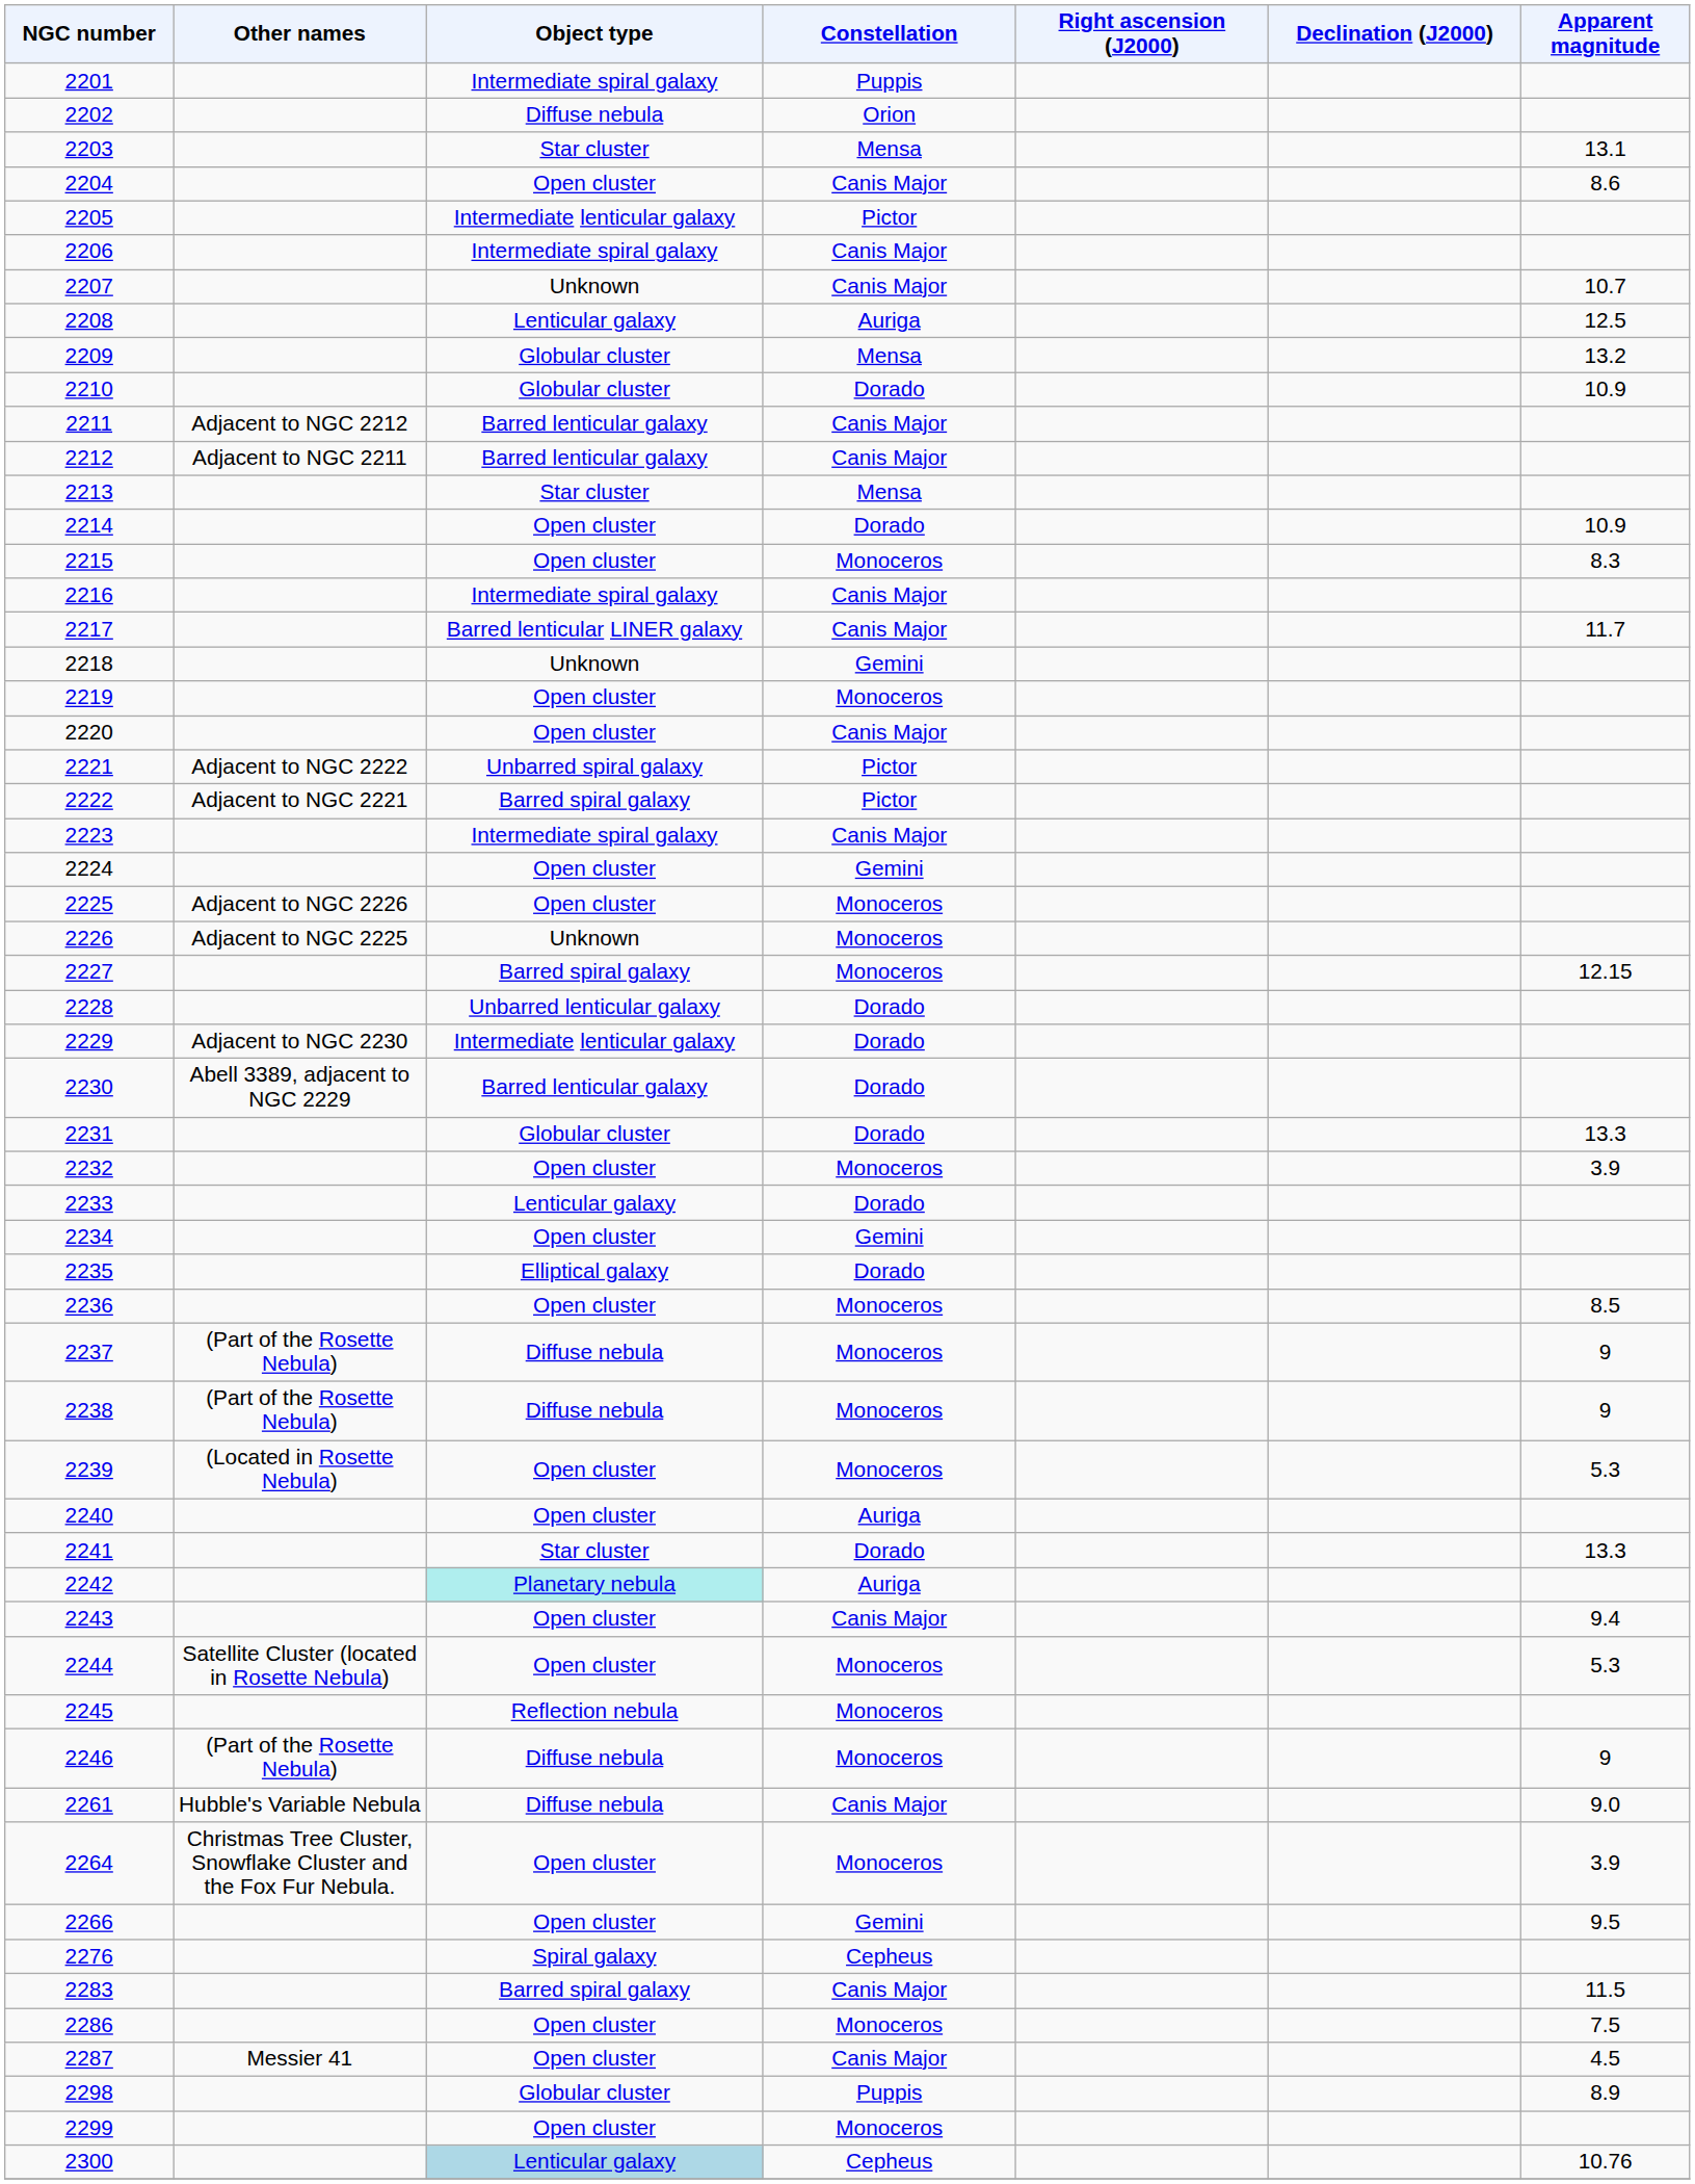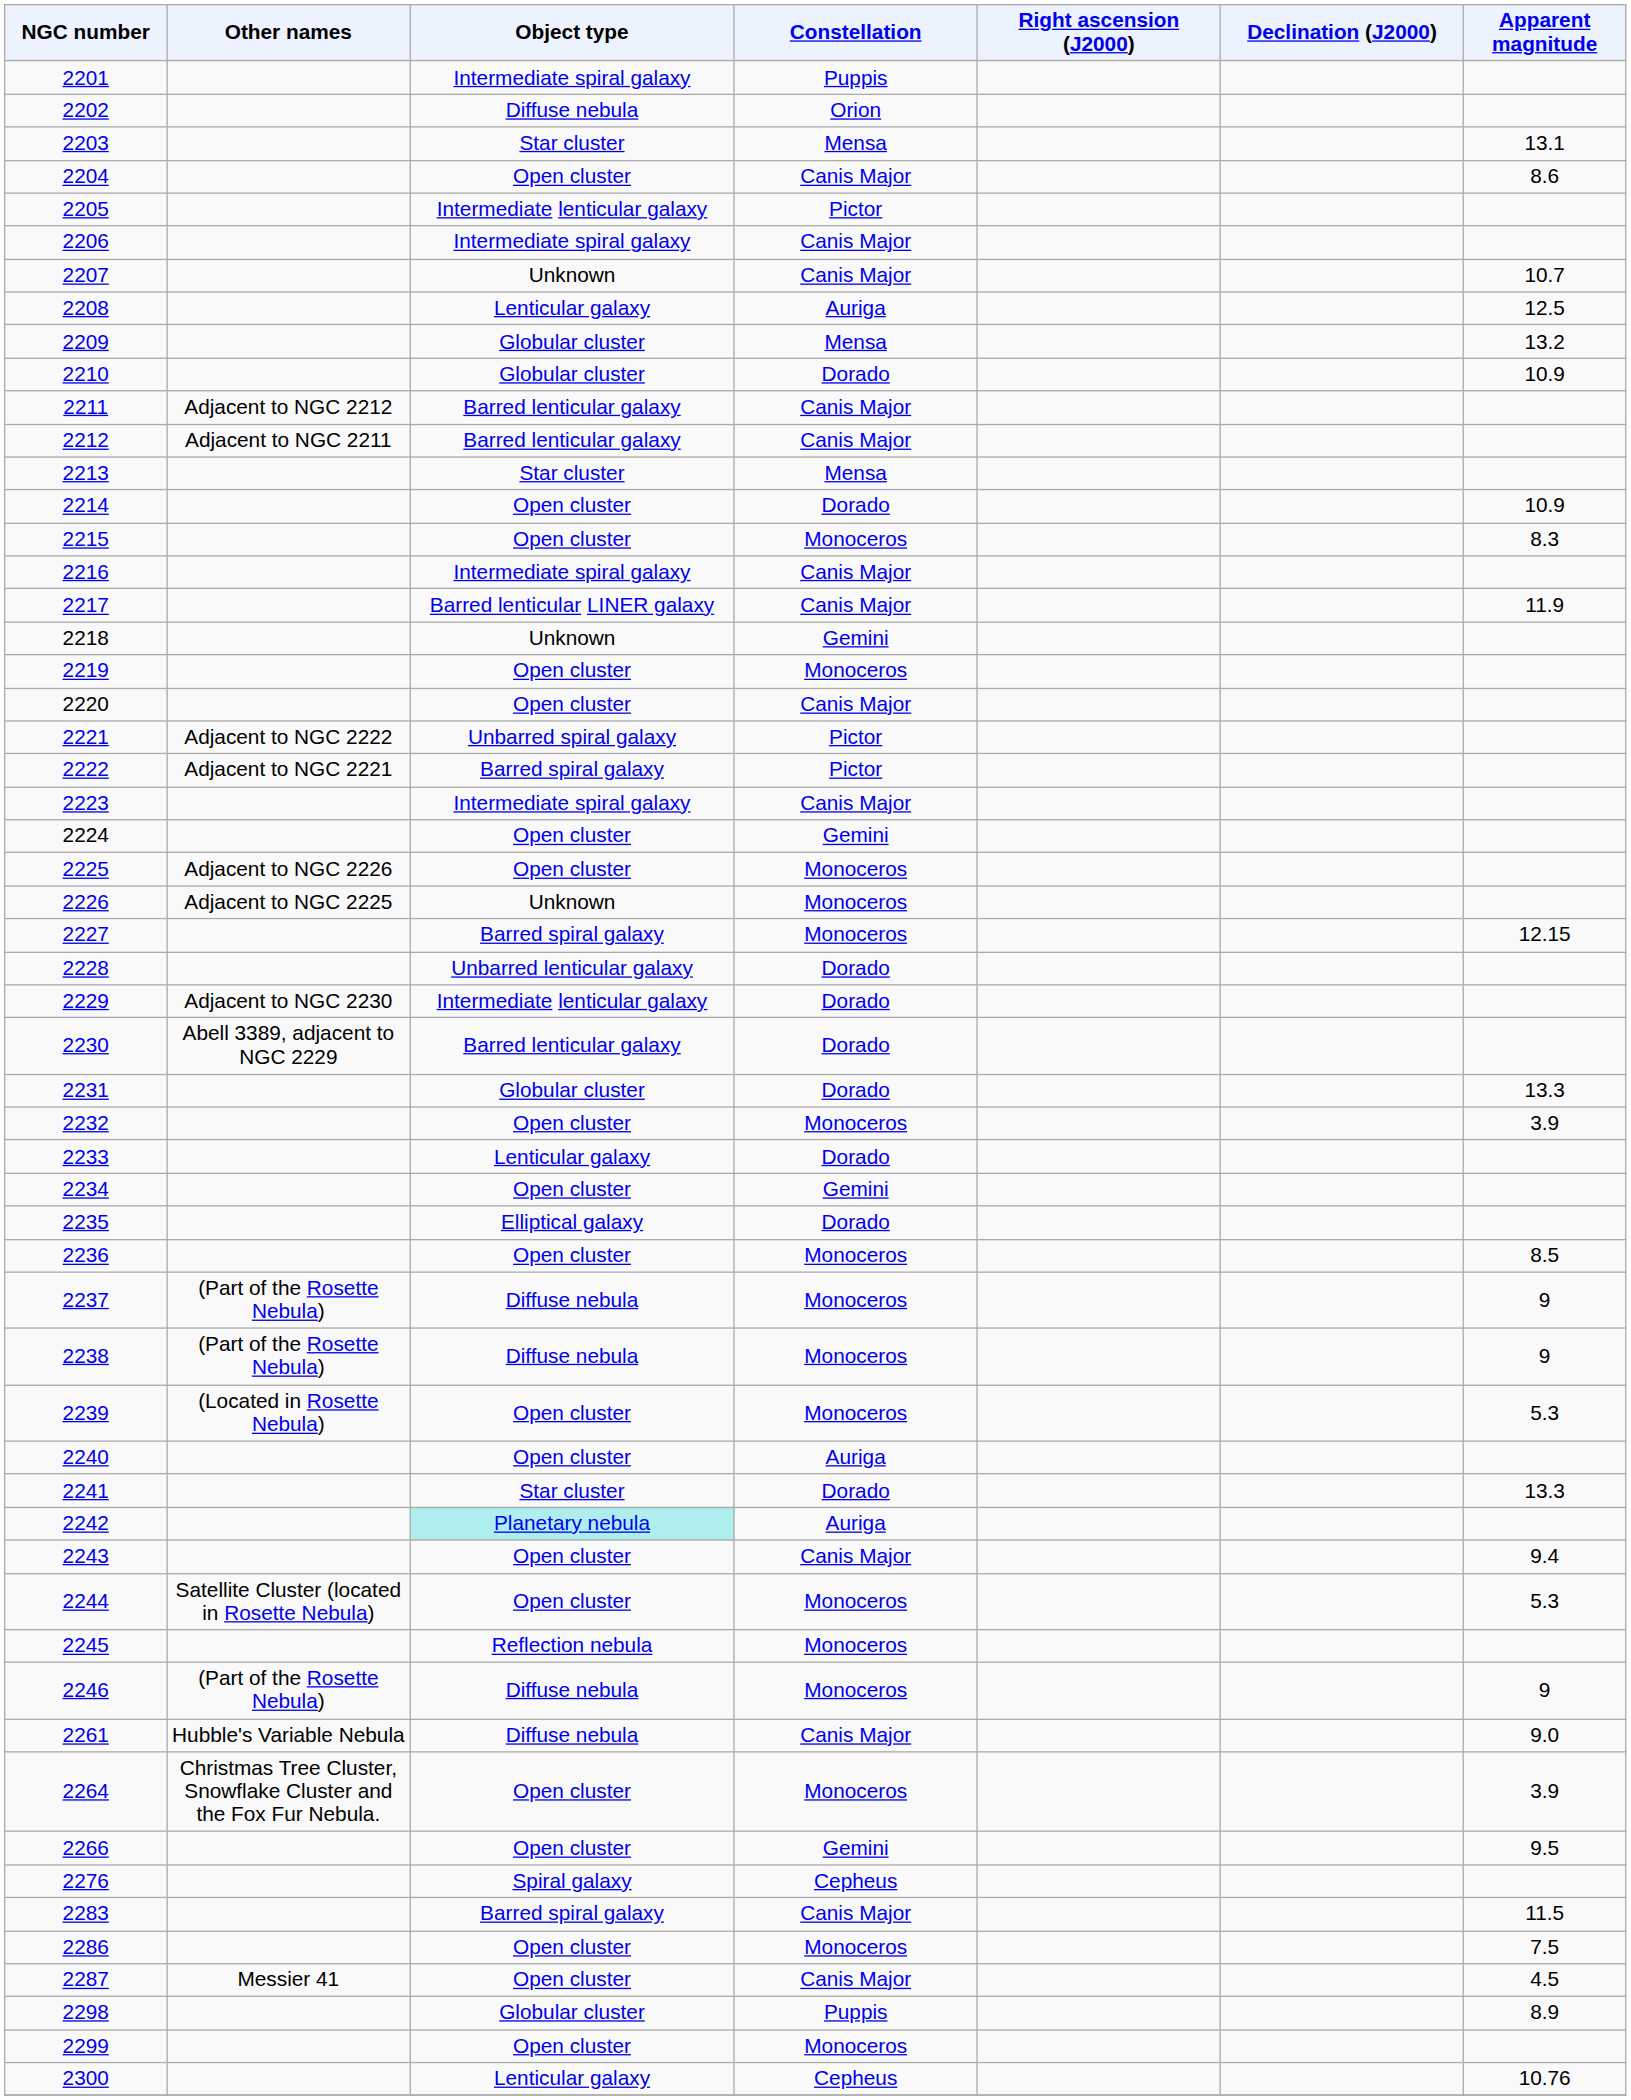2217 | Apparent magnitude: 11.7 -> 11.9
2300 | Object type: lightblue background -> no background
